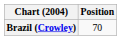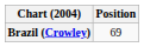Brazil (Crowley) | Position: 70 -> 69
